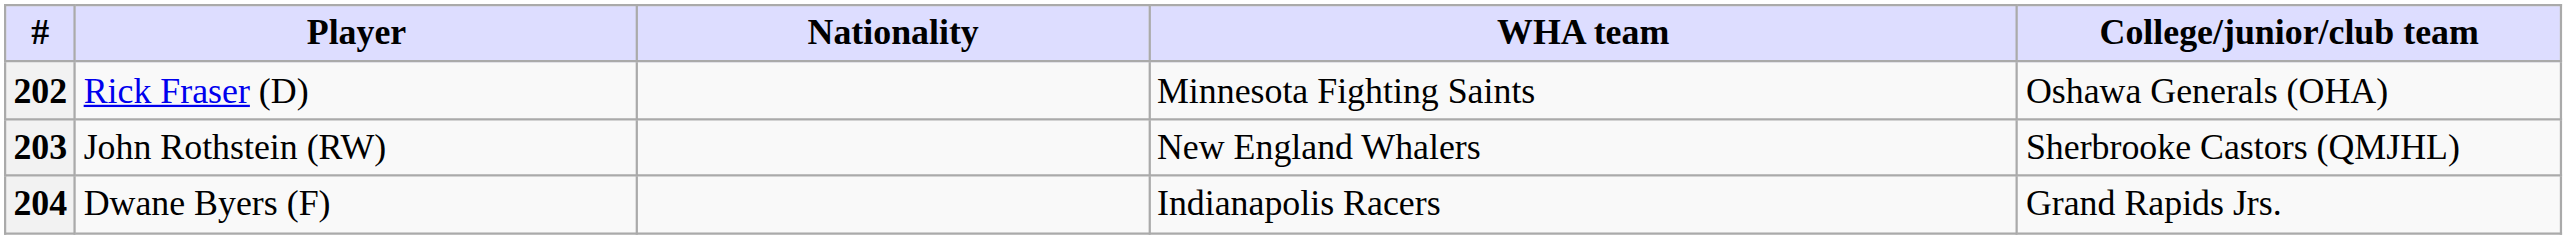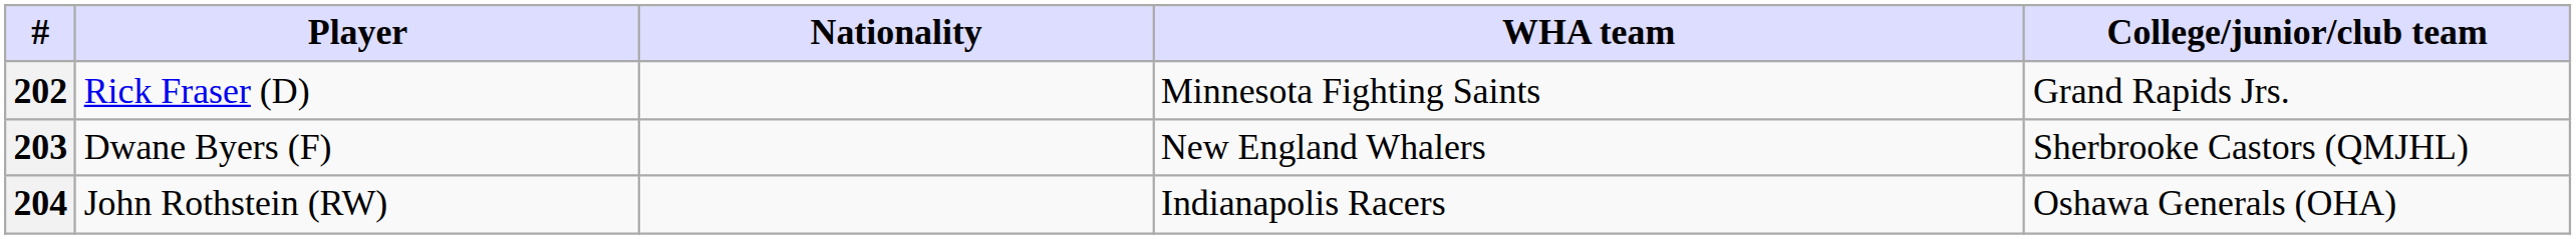202 | College/junior/club team: Oshawa Generals (OHA) -> Grand Rapids Jrs.
203 | Player: John Rothstein (RW) -> Dwane Byers (F)
204 | Player: Dwane Byers (F) -> John Rothstein (RW)
204 | College/junior/club team: Grand Rapids Jrs. -> Oshawa Generals (OHA)
